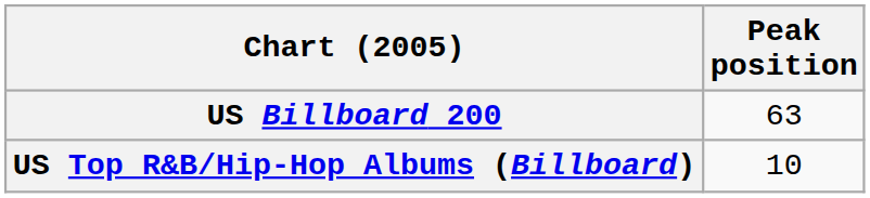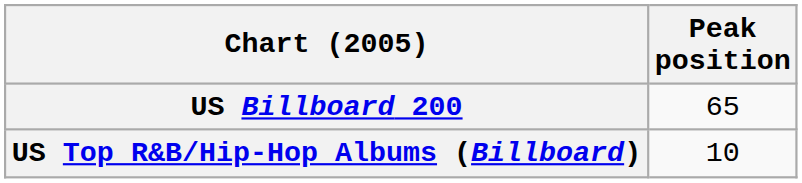US Billboard 200 | Peak position: 63 -> 65
